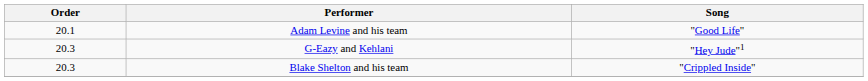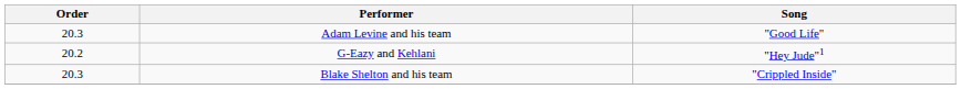Adam Levine and his team | Order: 20.1 -> 20.3
G-Eazy and Kehlani | Order: 20.3 -> 20.2
